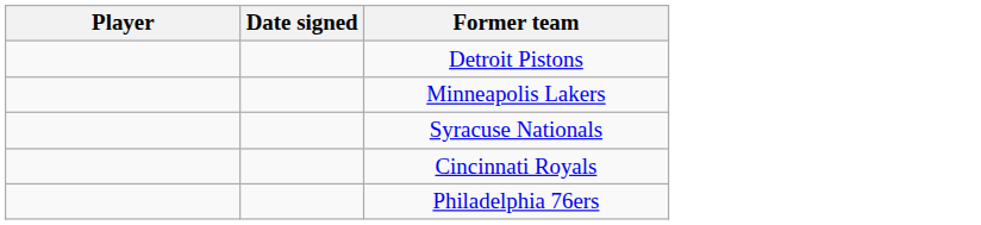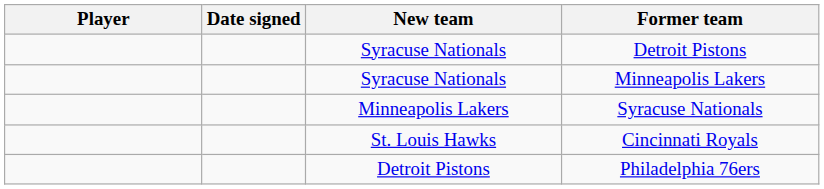+ column: New team | Syracuse Nationals | Syracuse Nationals | Minneapolis Lakers | St. Louis Hawks | Detroit Pistons
